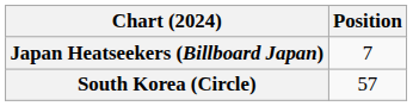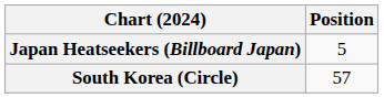Japan Heatseekers (Billboard Japan) | Position: 7 -> 5
